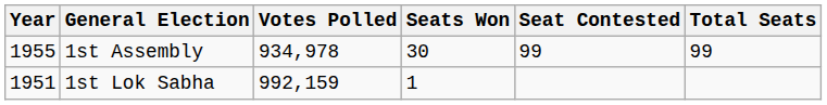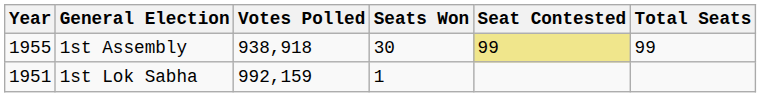1st Assembly | Votes Polled: 934,978 -> 938,918
1st Assembly | Seat Contested: no background -> khaki background
